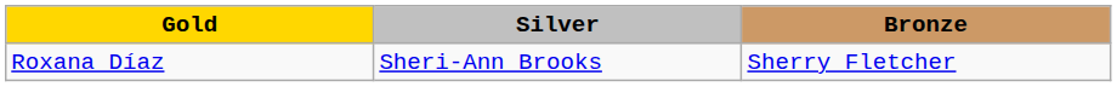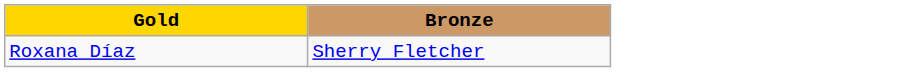- column: Silver | Sheri-Ann Brooks
